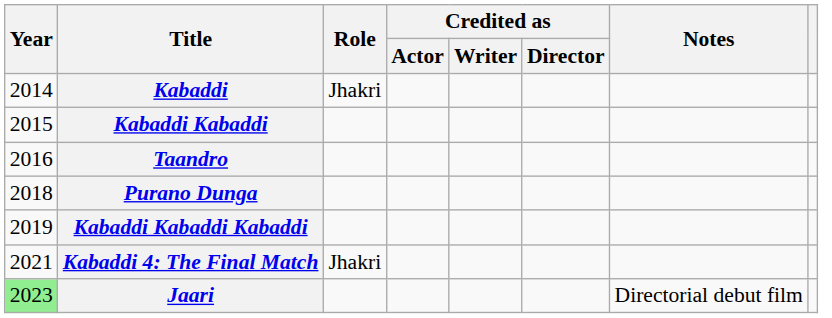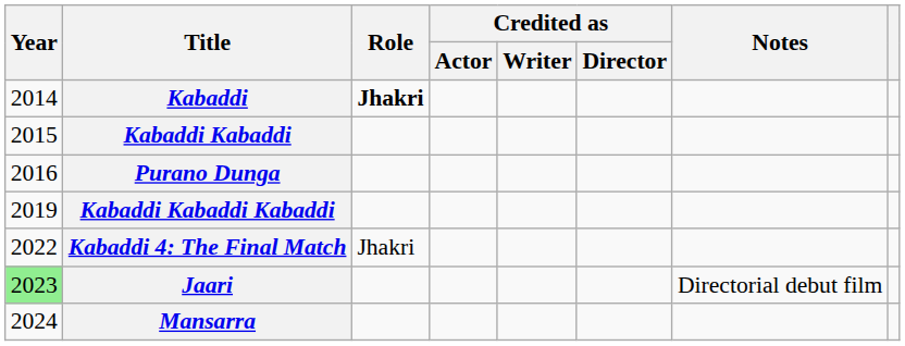Kabaddi | Role: normal -> bold
- row: 2016 | Taandro
Purano Dunga | Year: 2018 -> 2016
Kabaddi 4: The Final Match | Year: 2021 -> 2022
+ row: 2024 | Mansarra
